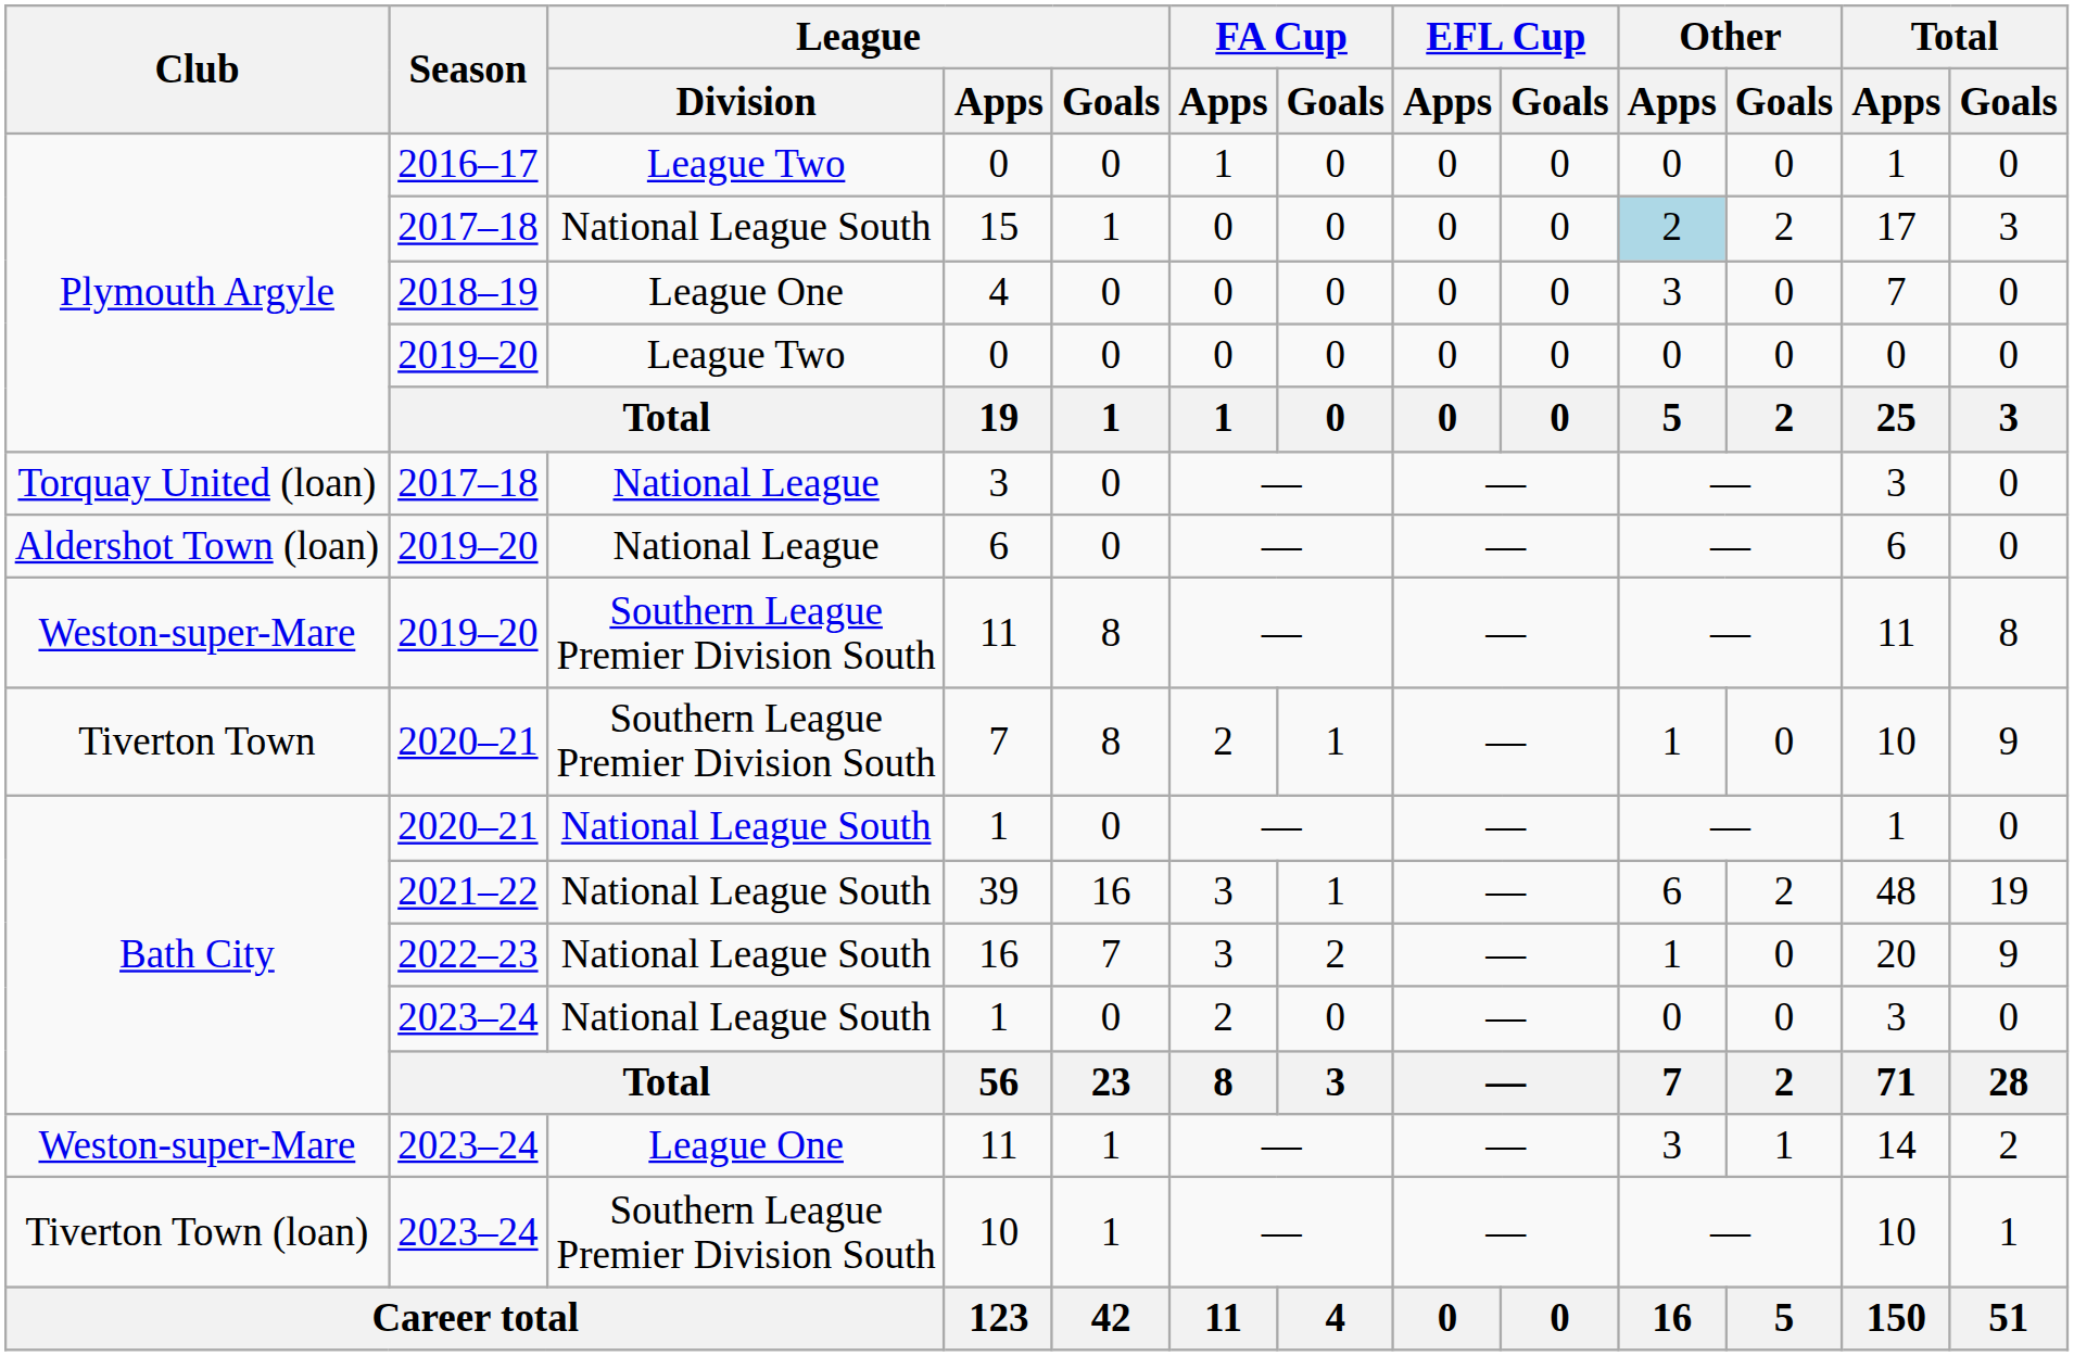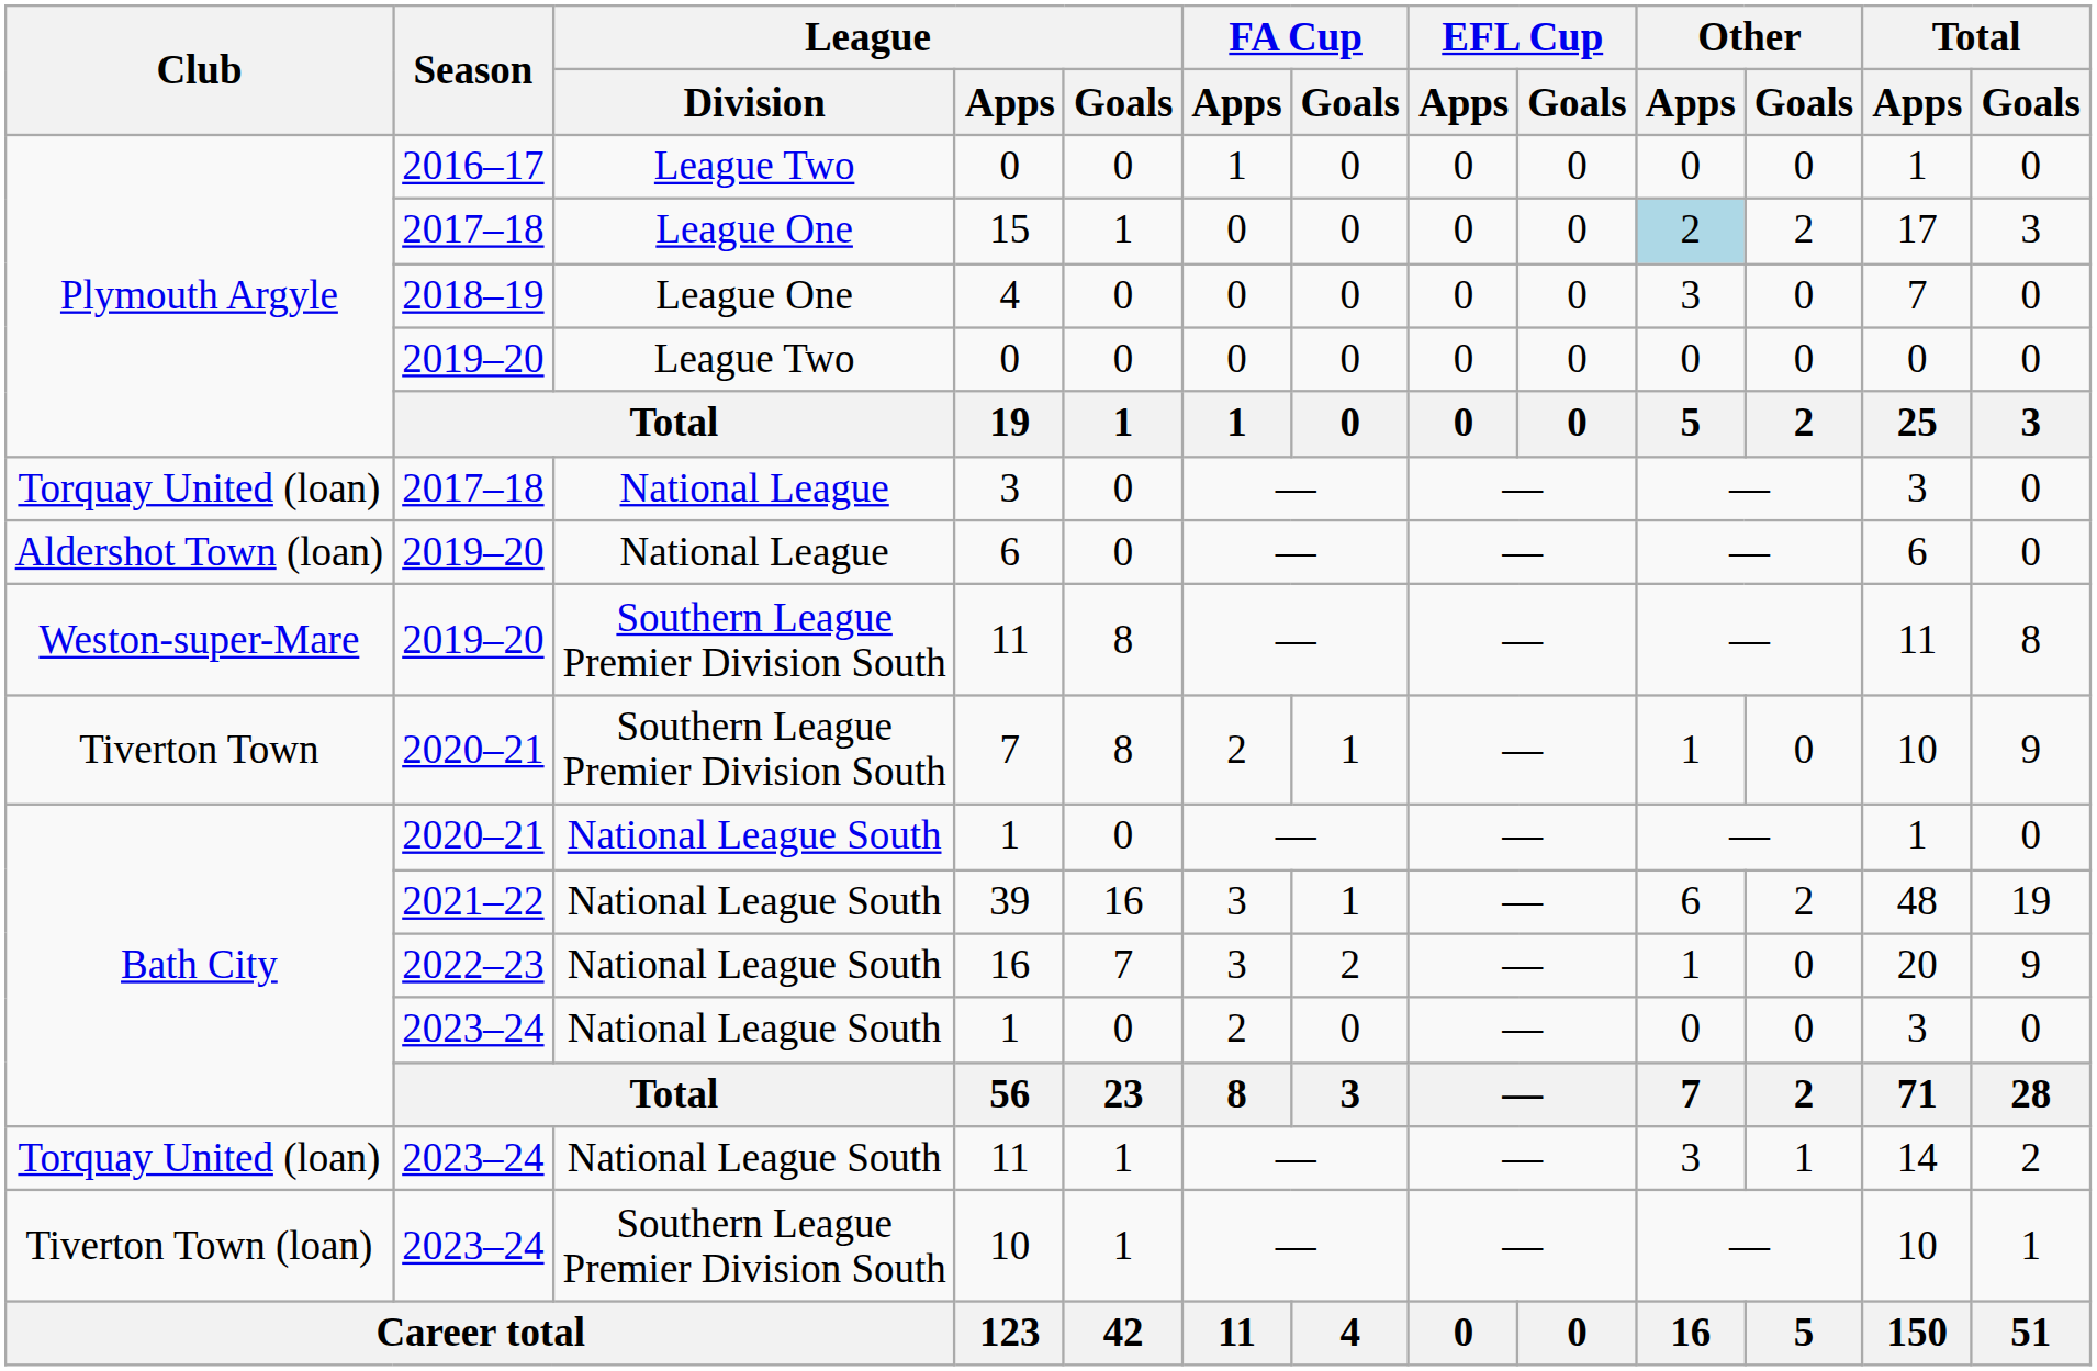15 | League / Division: National League South -> League One
2023–24 / 11 | Club: Weston-super-Mare -> Torquay United (loan)
2023–24 / 11 | League / Division: League One -> National League South
